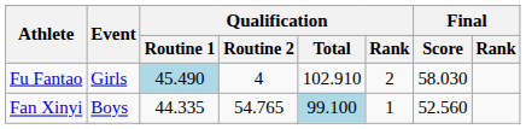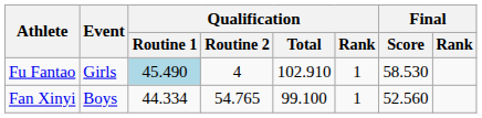Fu Fantao | Qualification / Rank: 2 -> 1
Fu Fantao | Final / Score: 58.030 -> 58.530
Fan Xinyi | Qualification / Routine 1: 44.335 -> 44.334
Fan Xinyi | Qualification / Total: lightblue background -> no background
